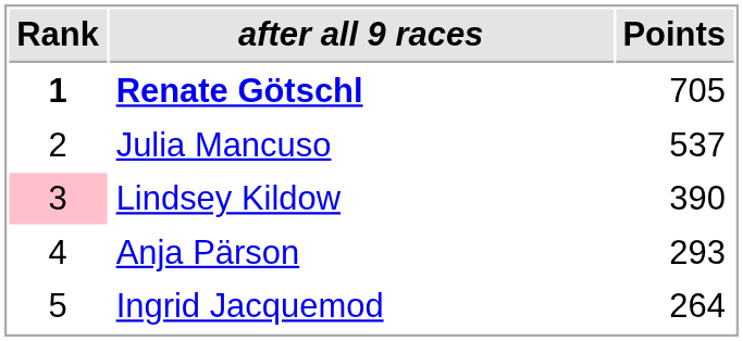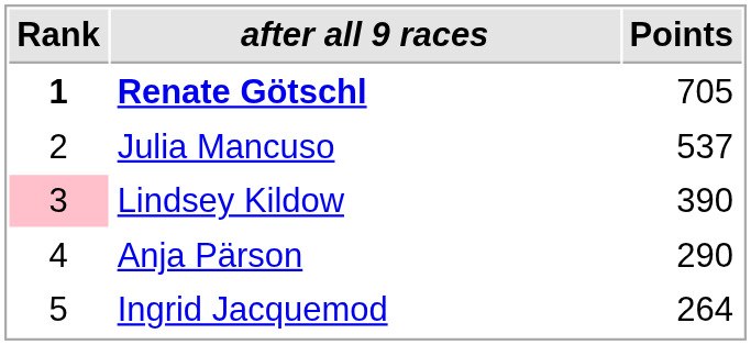Anja Pärson | Points: 293 -> 290
